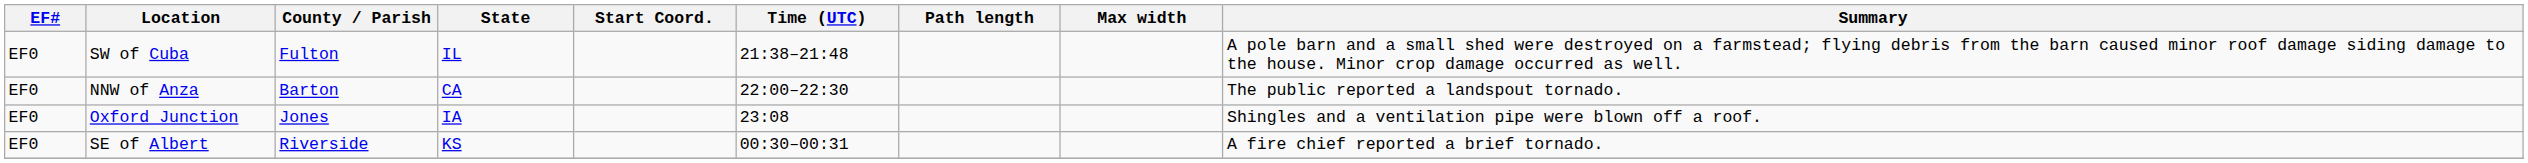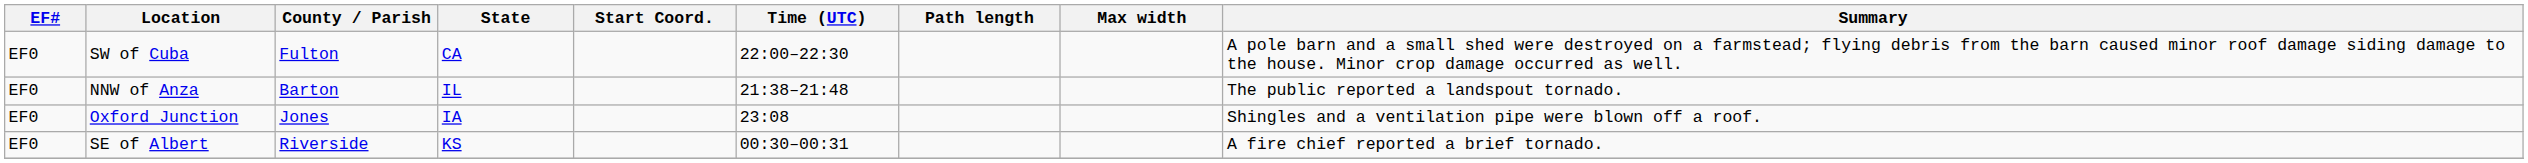SW of Cuba | State: IL -> CA
SW of Cuba | Time (UTC): 21:38–21:48 -> 22:00–22:30
NNW of Anza | State: CA -> IL
NNW of Anza | Time (UTC): 22:00–22:30 -> 21:38–21:48
